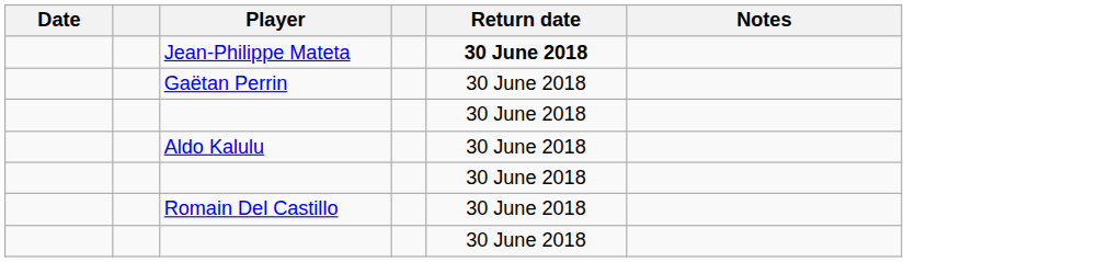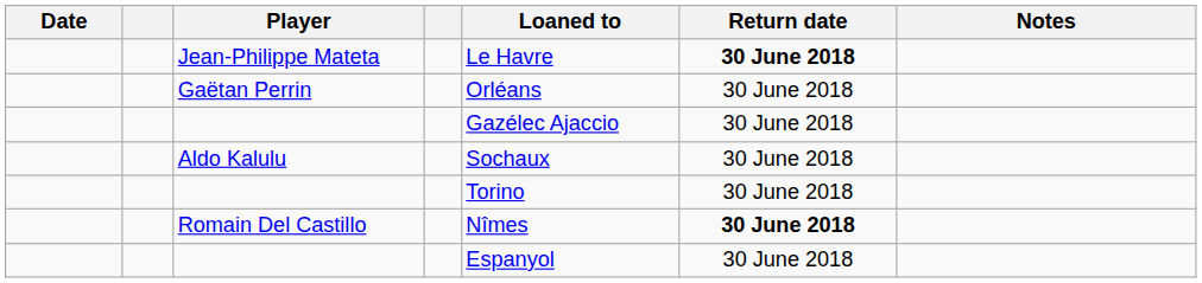+ column: Loaned to | Le Havre | Orléans | Gazélec Ajaccio | Sochaux | Torino | Nîmes | Espanyol
Romain Del Castillo | Return date: normal -> bold
